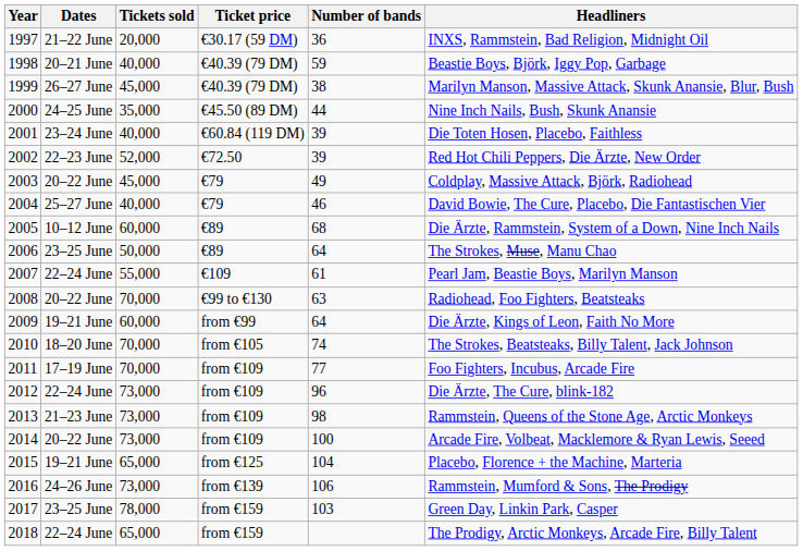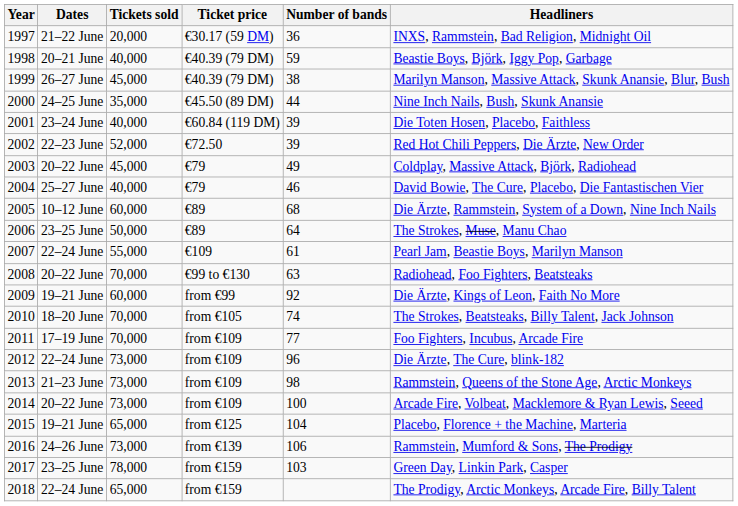2009 | Number of bands: 64 -> 92
